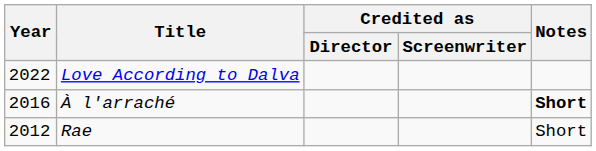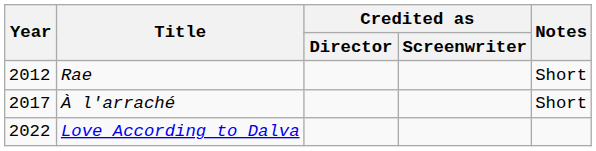rows swapped: Rae <-> Love According to Dalva
À l'arraché | Year: 2016 -> 2017
À l'arraché | Notes: bold -> normal
